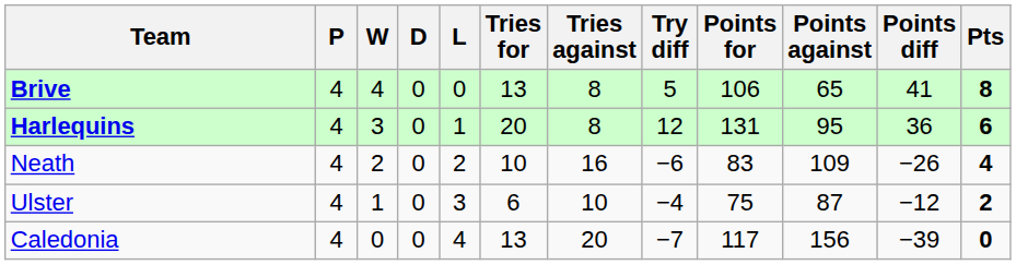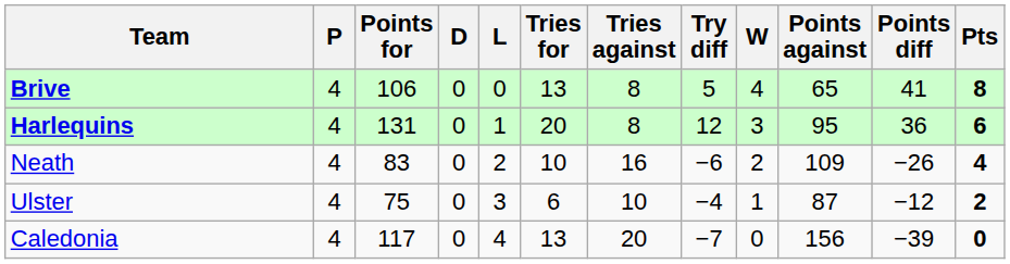columns swapped: W <-> Points for
